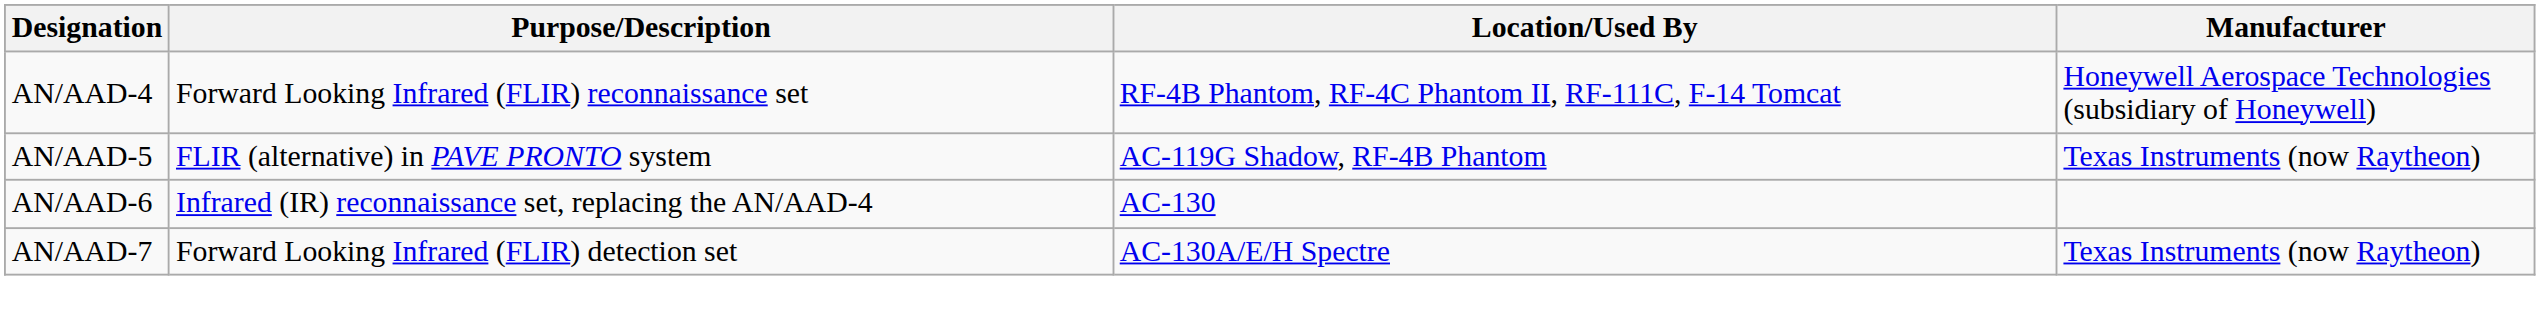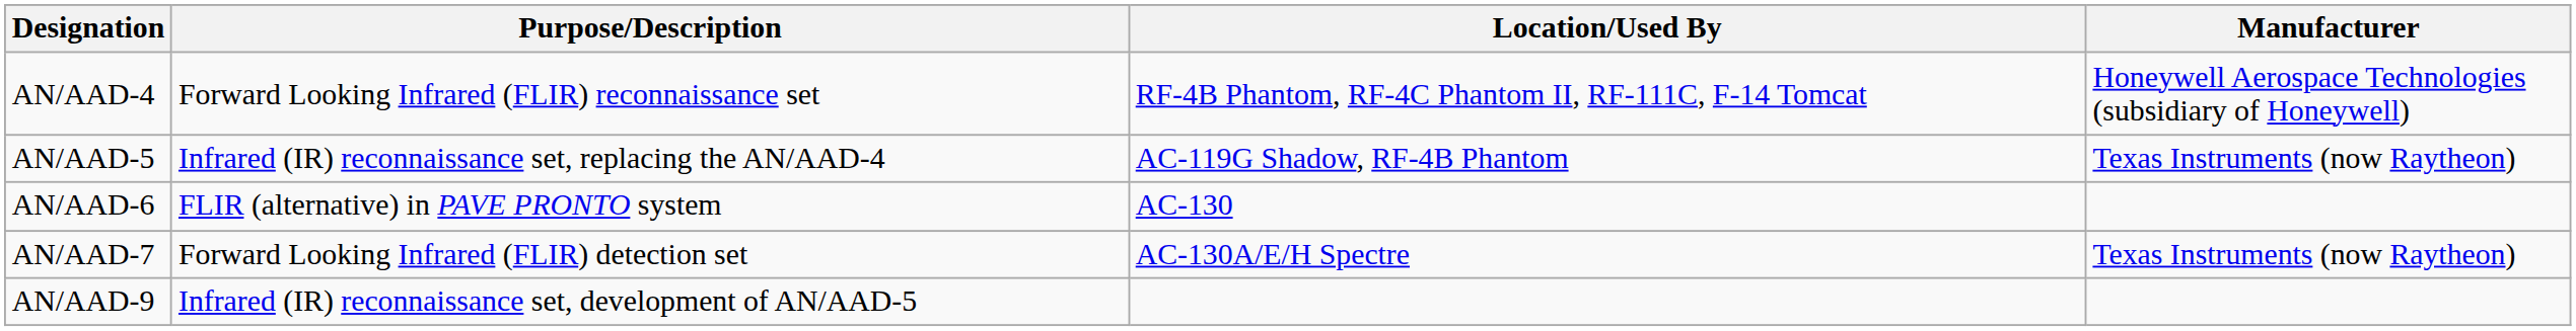AN/AAD-5 | Purpose/Description: FLIR (alternative) in PAVE PRONTO system -> Infrared (IR) reconnaissance set, replacing the AN/AAD-4
AN/AAD-6 | Purpose/Description: Infrared (IR) reconnaissance set, replacing the AN/AAD-4 -> FLIR (alternative) in PAVE PRONTO system
+ row: AN/AAD-9 | Infrared (IR) reconnaissance set, development of AN/AAD-5
